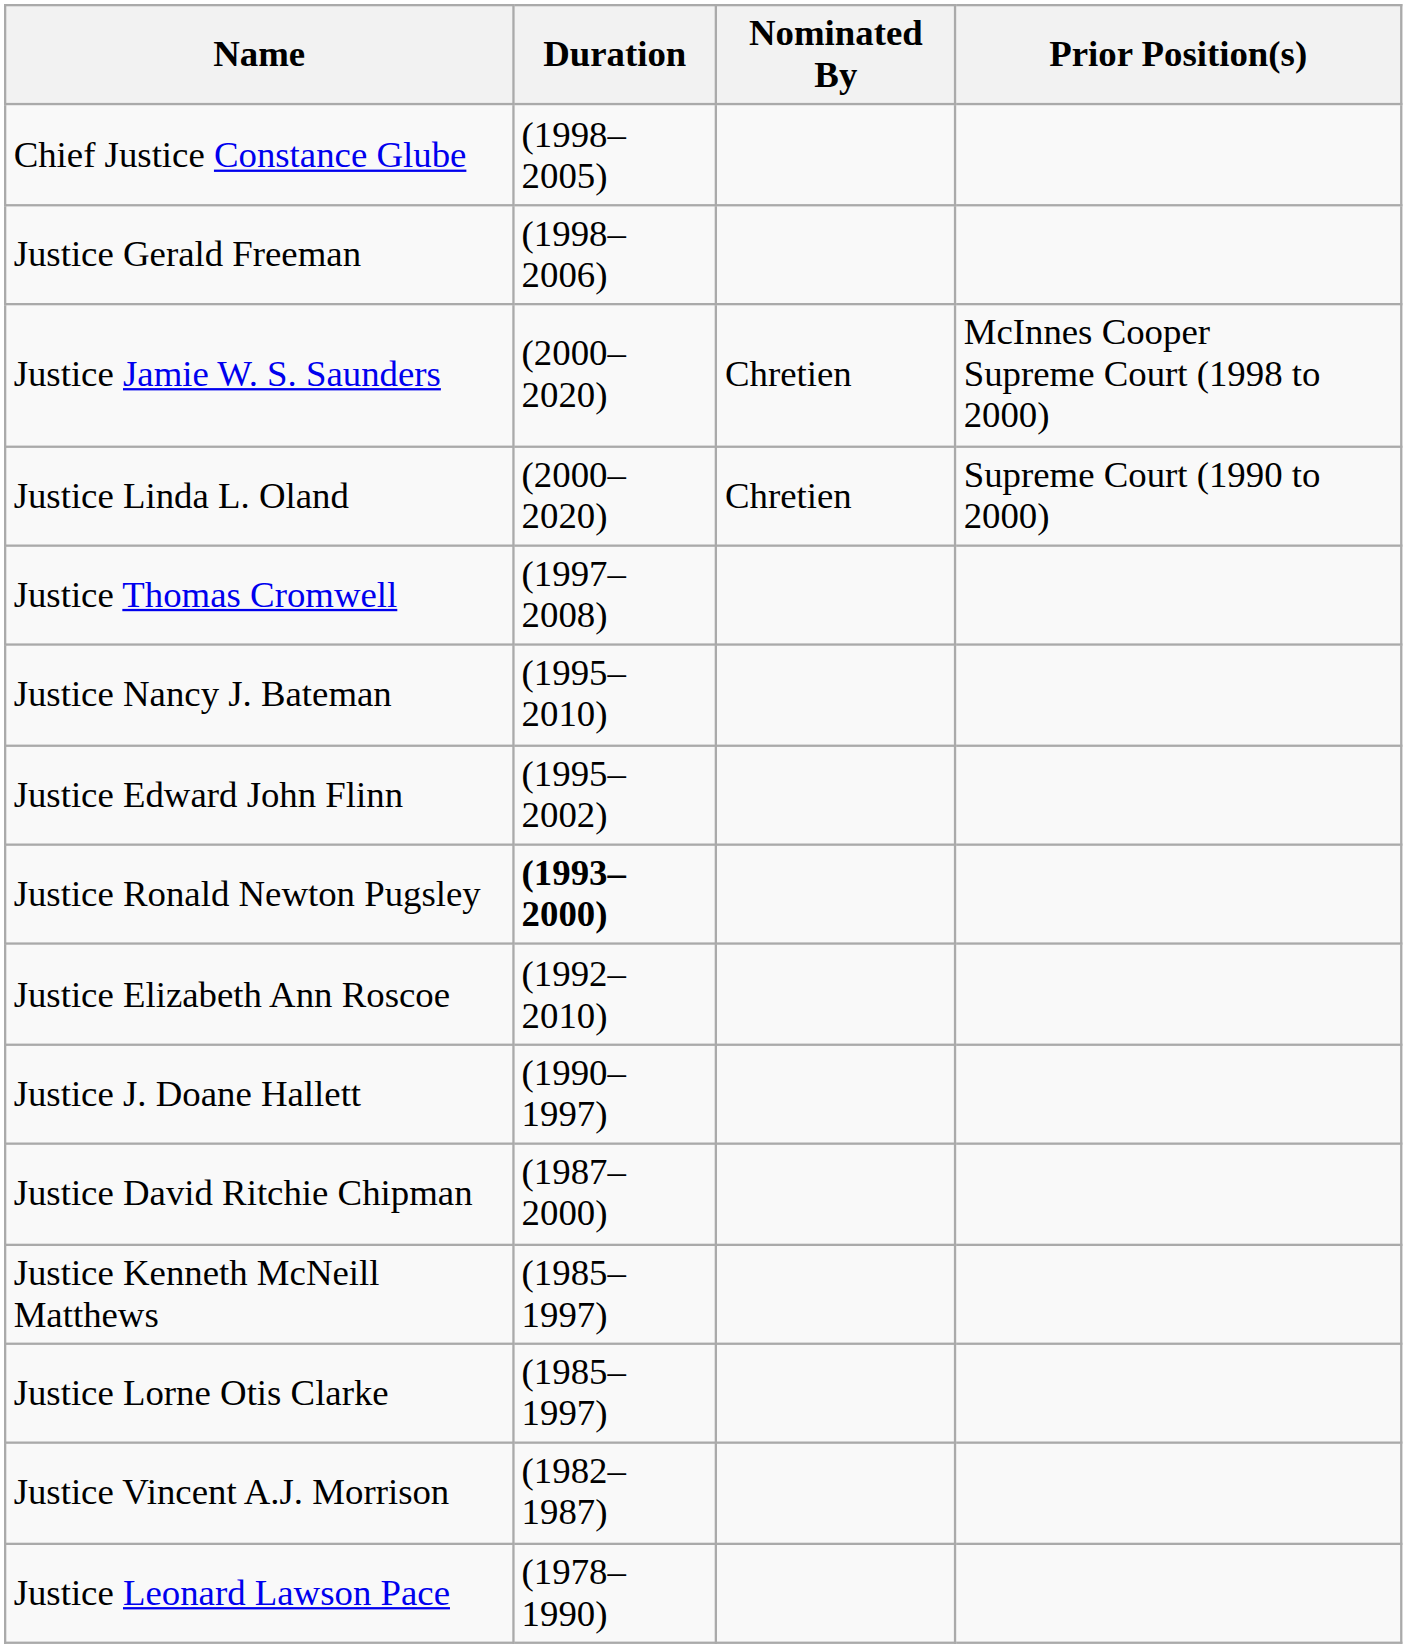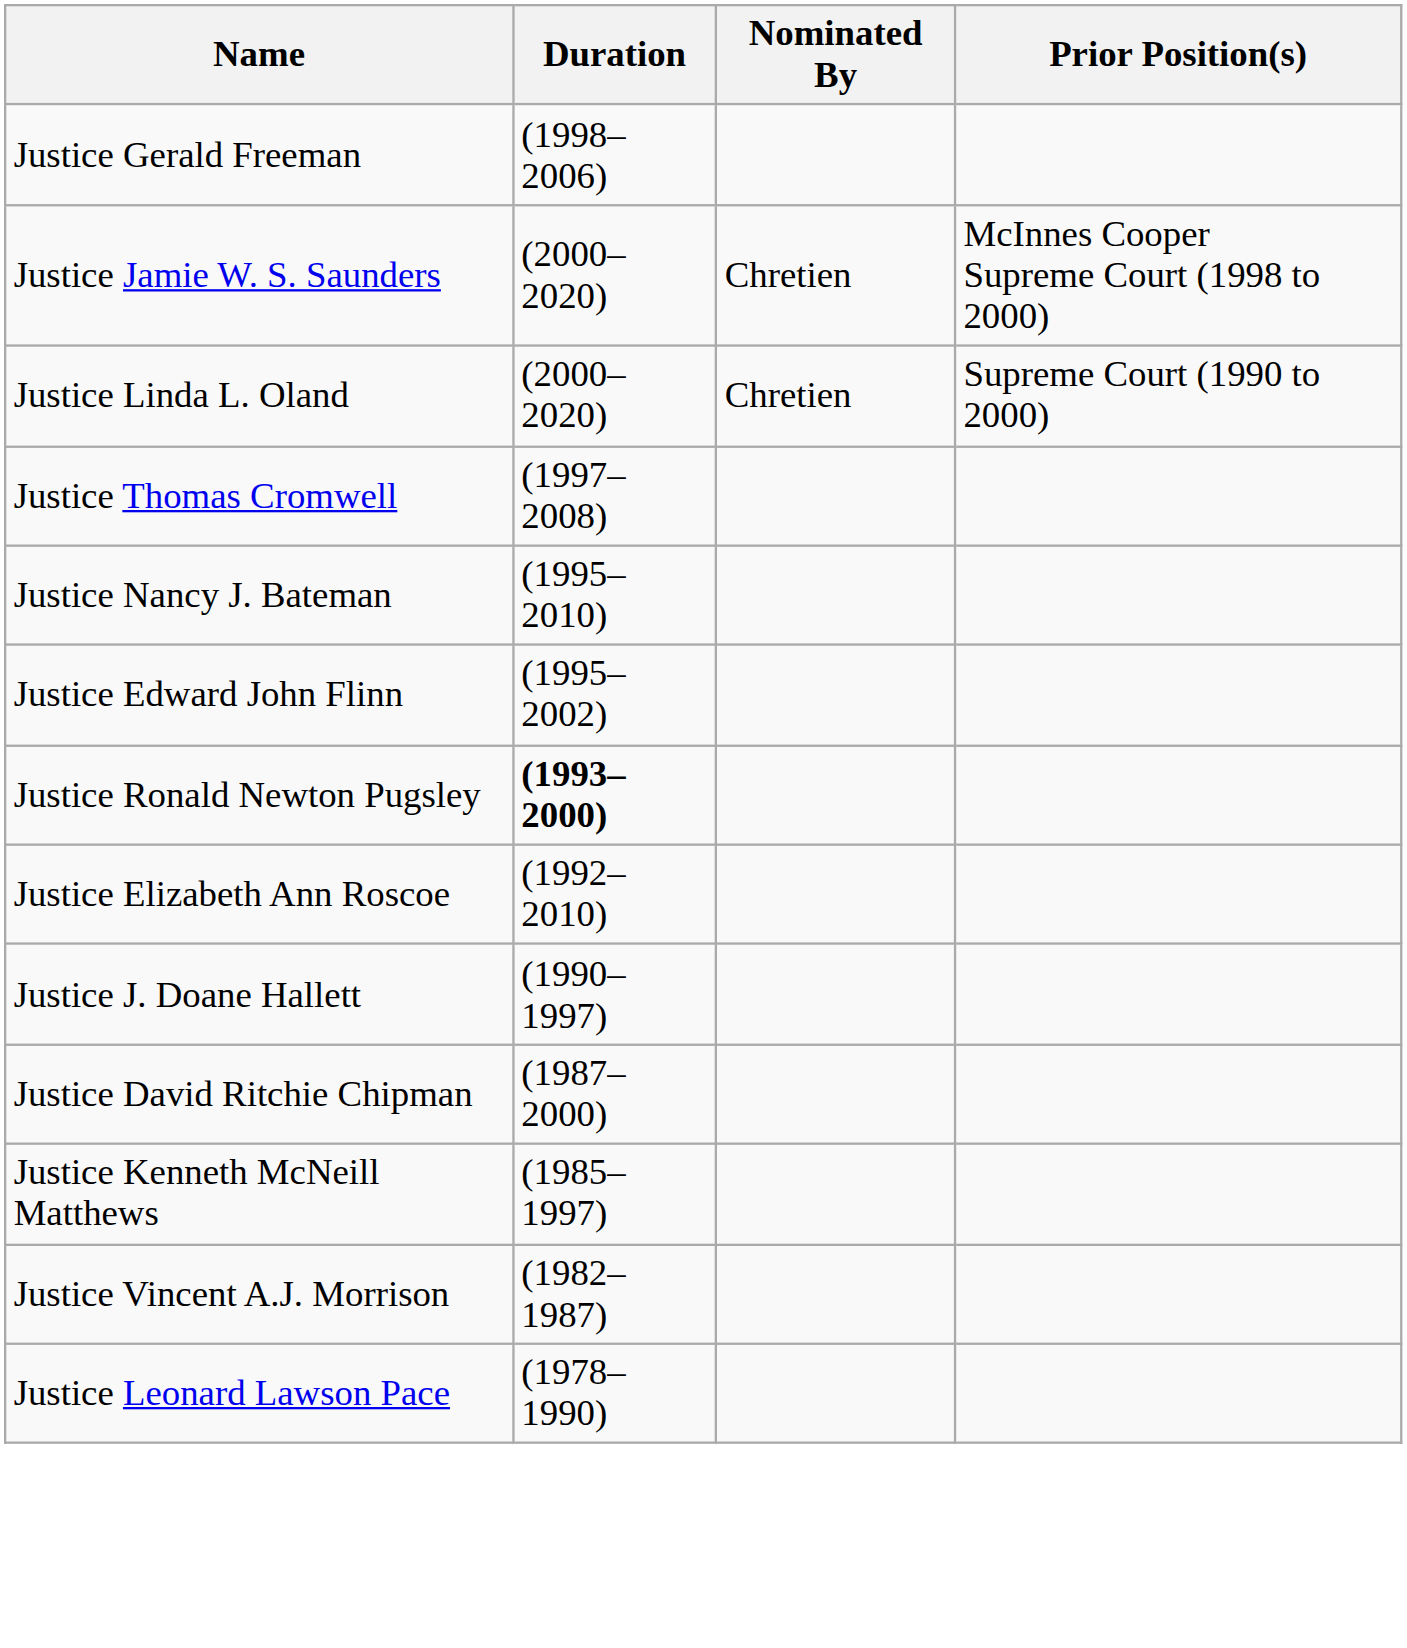- row: Chief Justice Constance Glube | (1998–2005)
- row: Justice Lorne Otis Clarke | (1985–1997)
